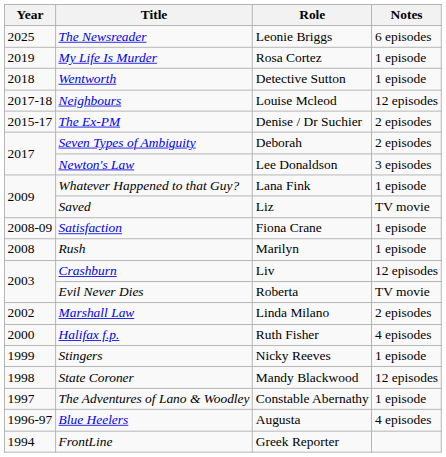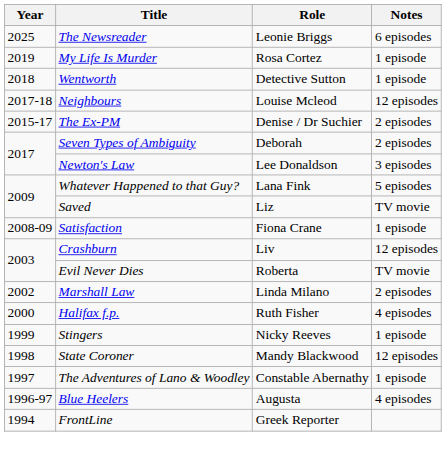Whatever Happened to that Guy? | Notes: 1 episode -> 5 episodes
- row: 2008 | Rush | Marilyn | 1 episode
